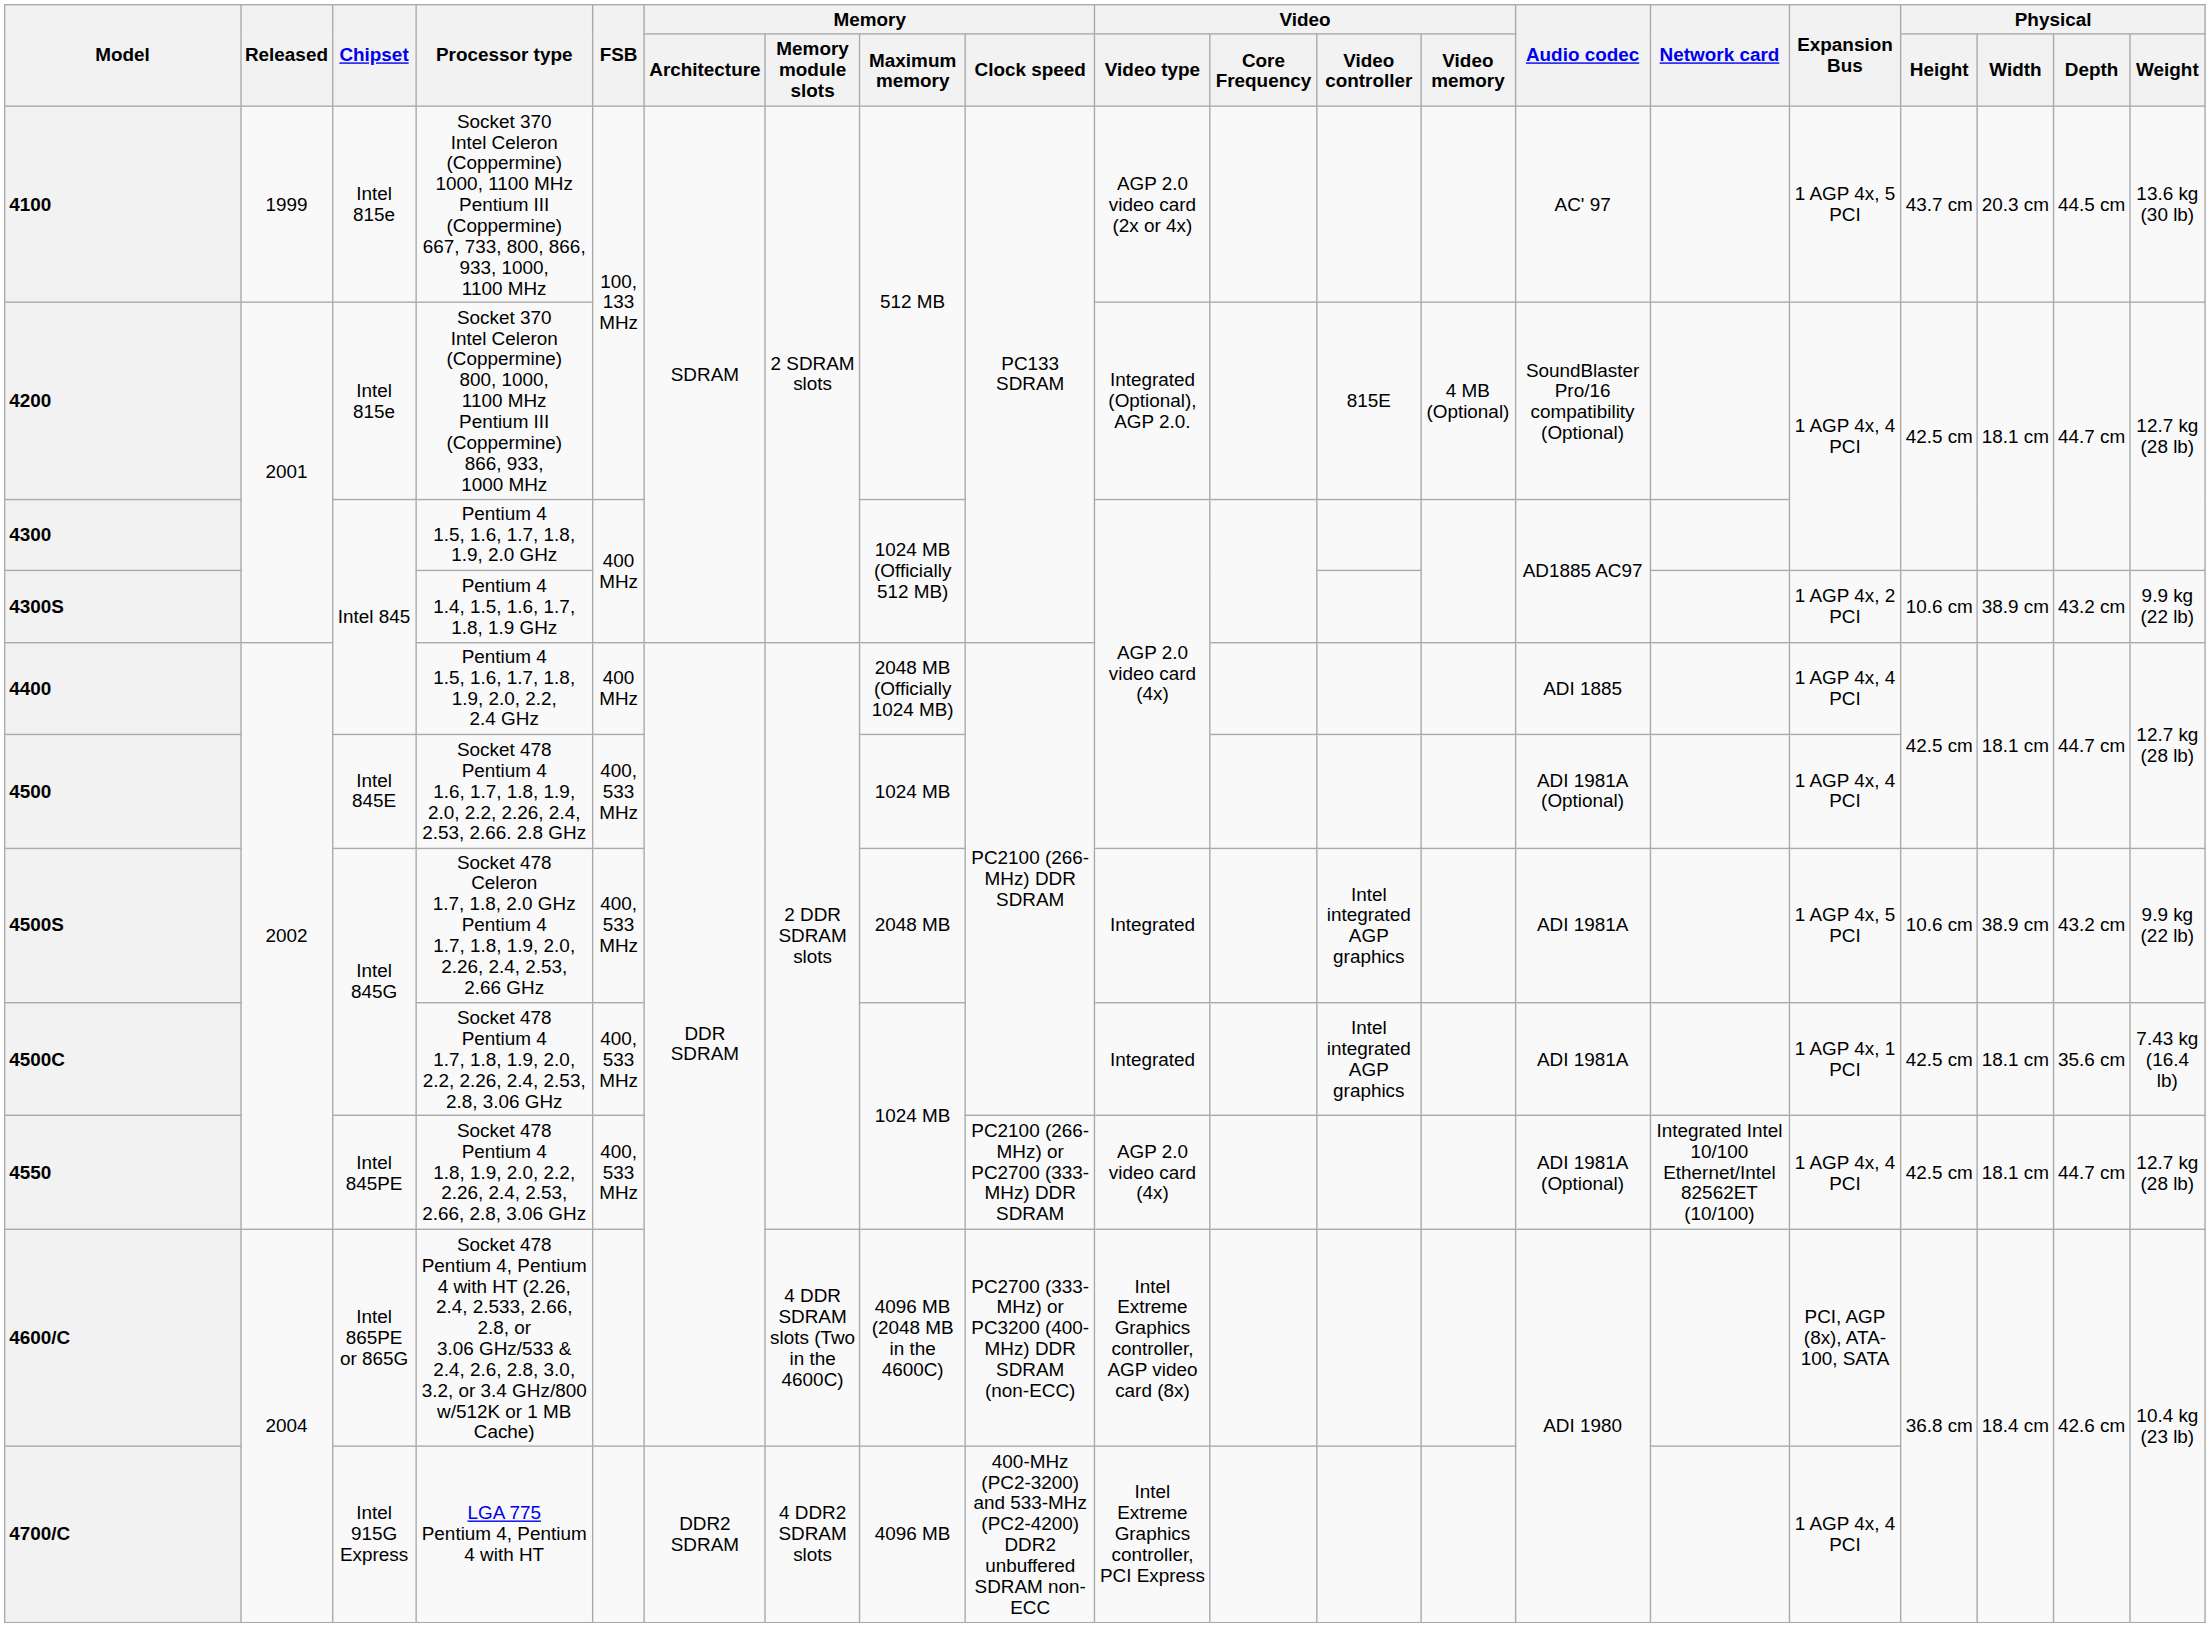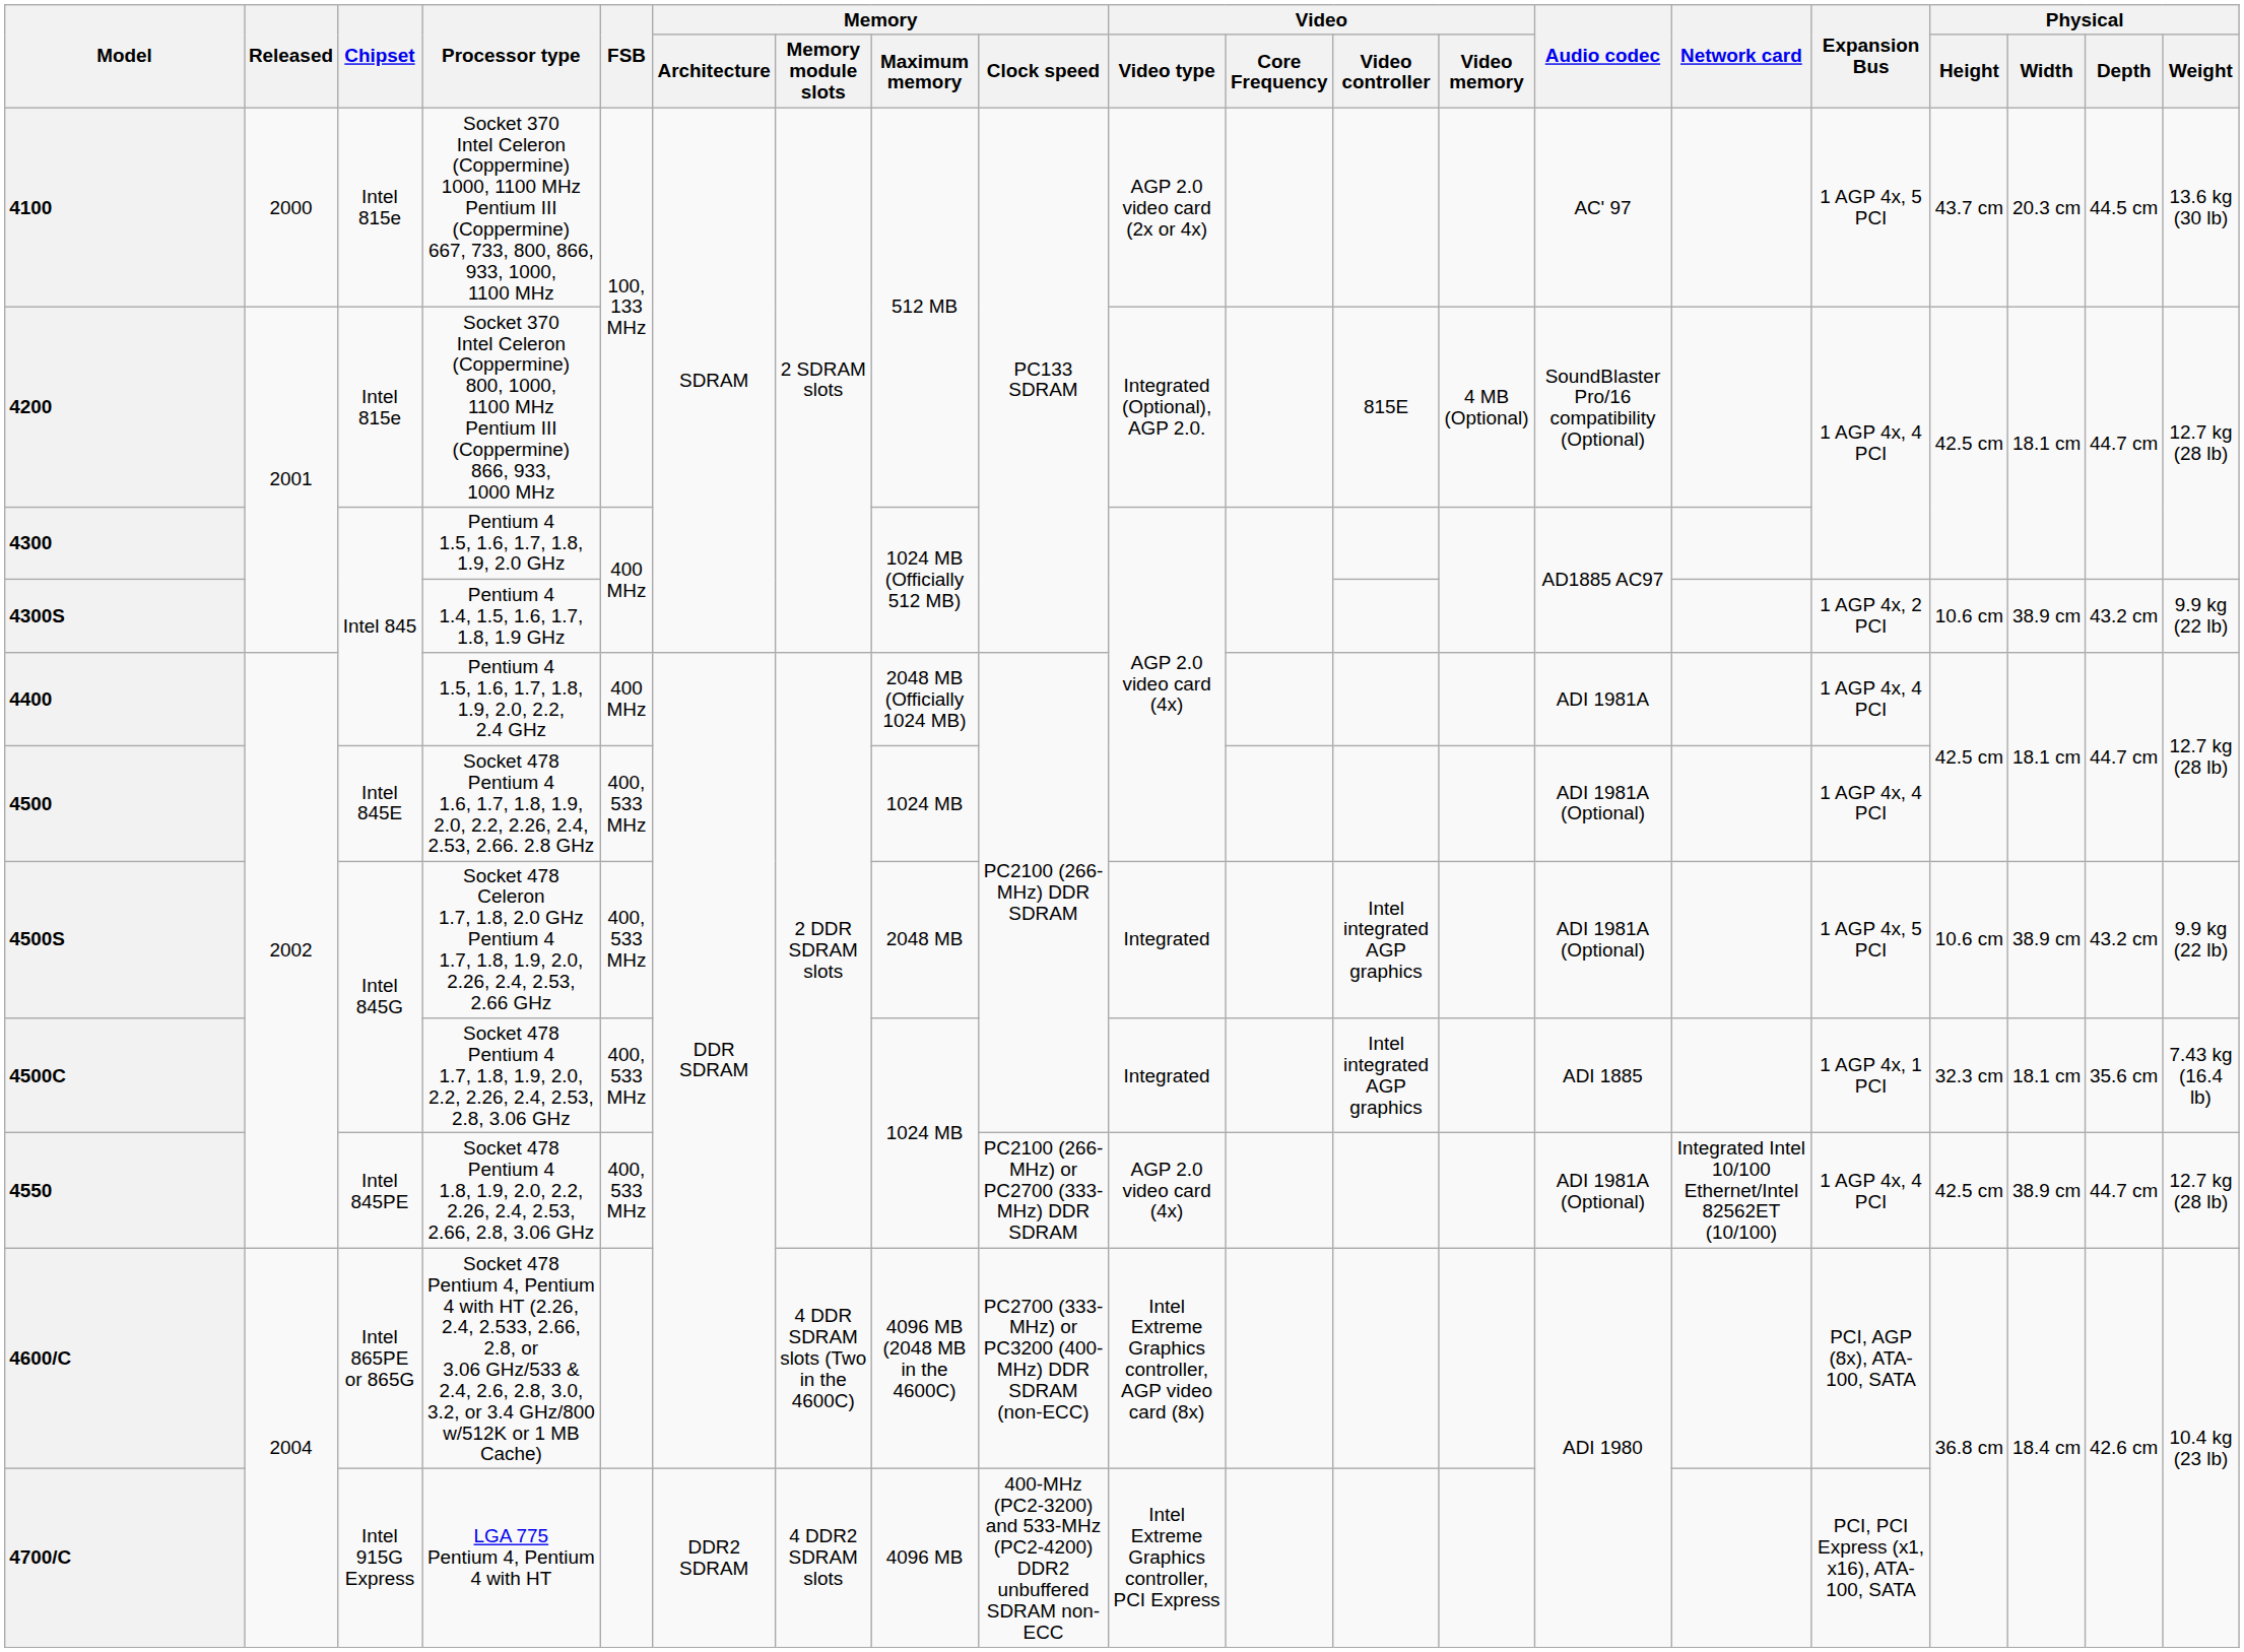4100 | Released: 1999 -> 2000
4400 | Audio codec: ADI 1885 -> ADI 1981A
4500S | Audio codec: ADI 1981A -> ADI 1981A (Optional)
4500C | Audio codec: ADI 1981A -> ADI 1885
4500C | Physical / Height: 42.5 cm -> 32.3 cm
4550 | Physical / Width: 18.1 cm -> 38.9 cm
4700/C | Expansion Bus: 1 AGP 4x, 4 PCI -> PCI, PCI Express (x1, x16), ATA-100, SATA
